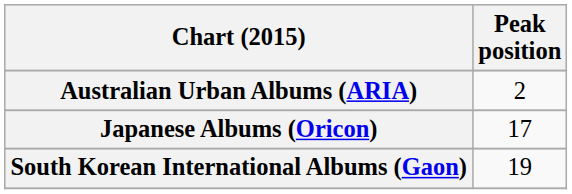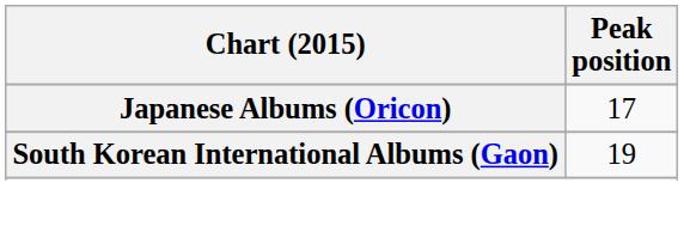- row: Australian Urban Albums (ARIA) | 2
